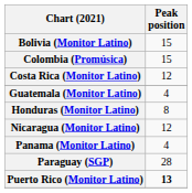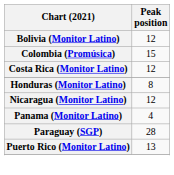Bolivia (Monitor Latino) | Peak position: 15 -> 12
- row: Guatemala (Monitor Latino) | 4
Puerto Rico (Monitor Latino) | Peak position: bold -> normal
